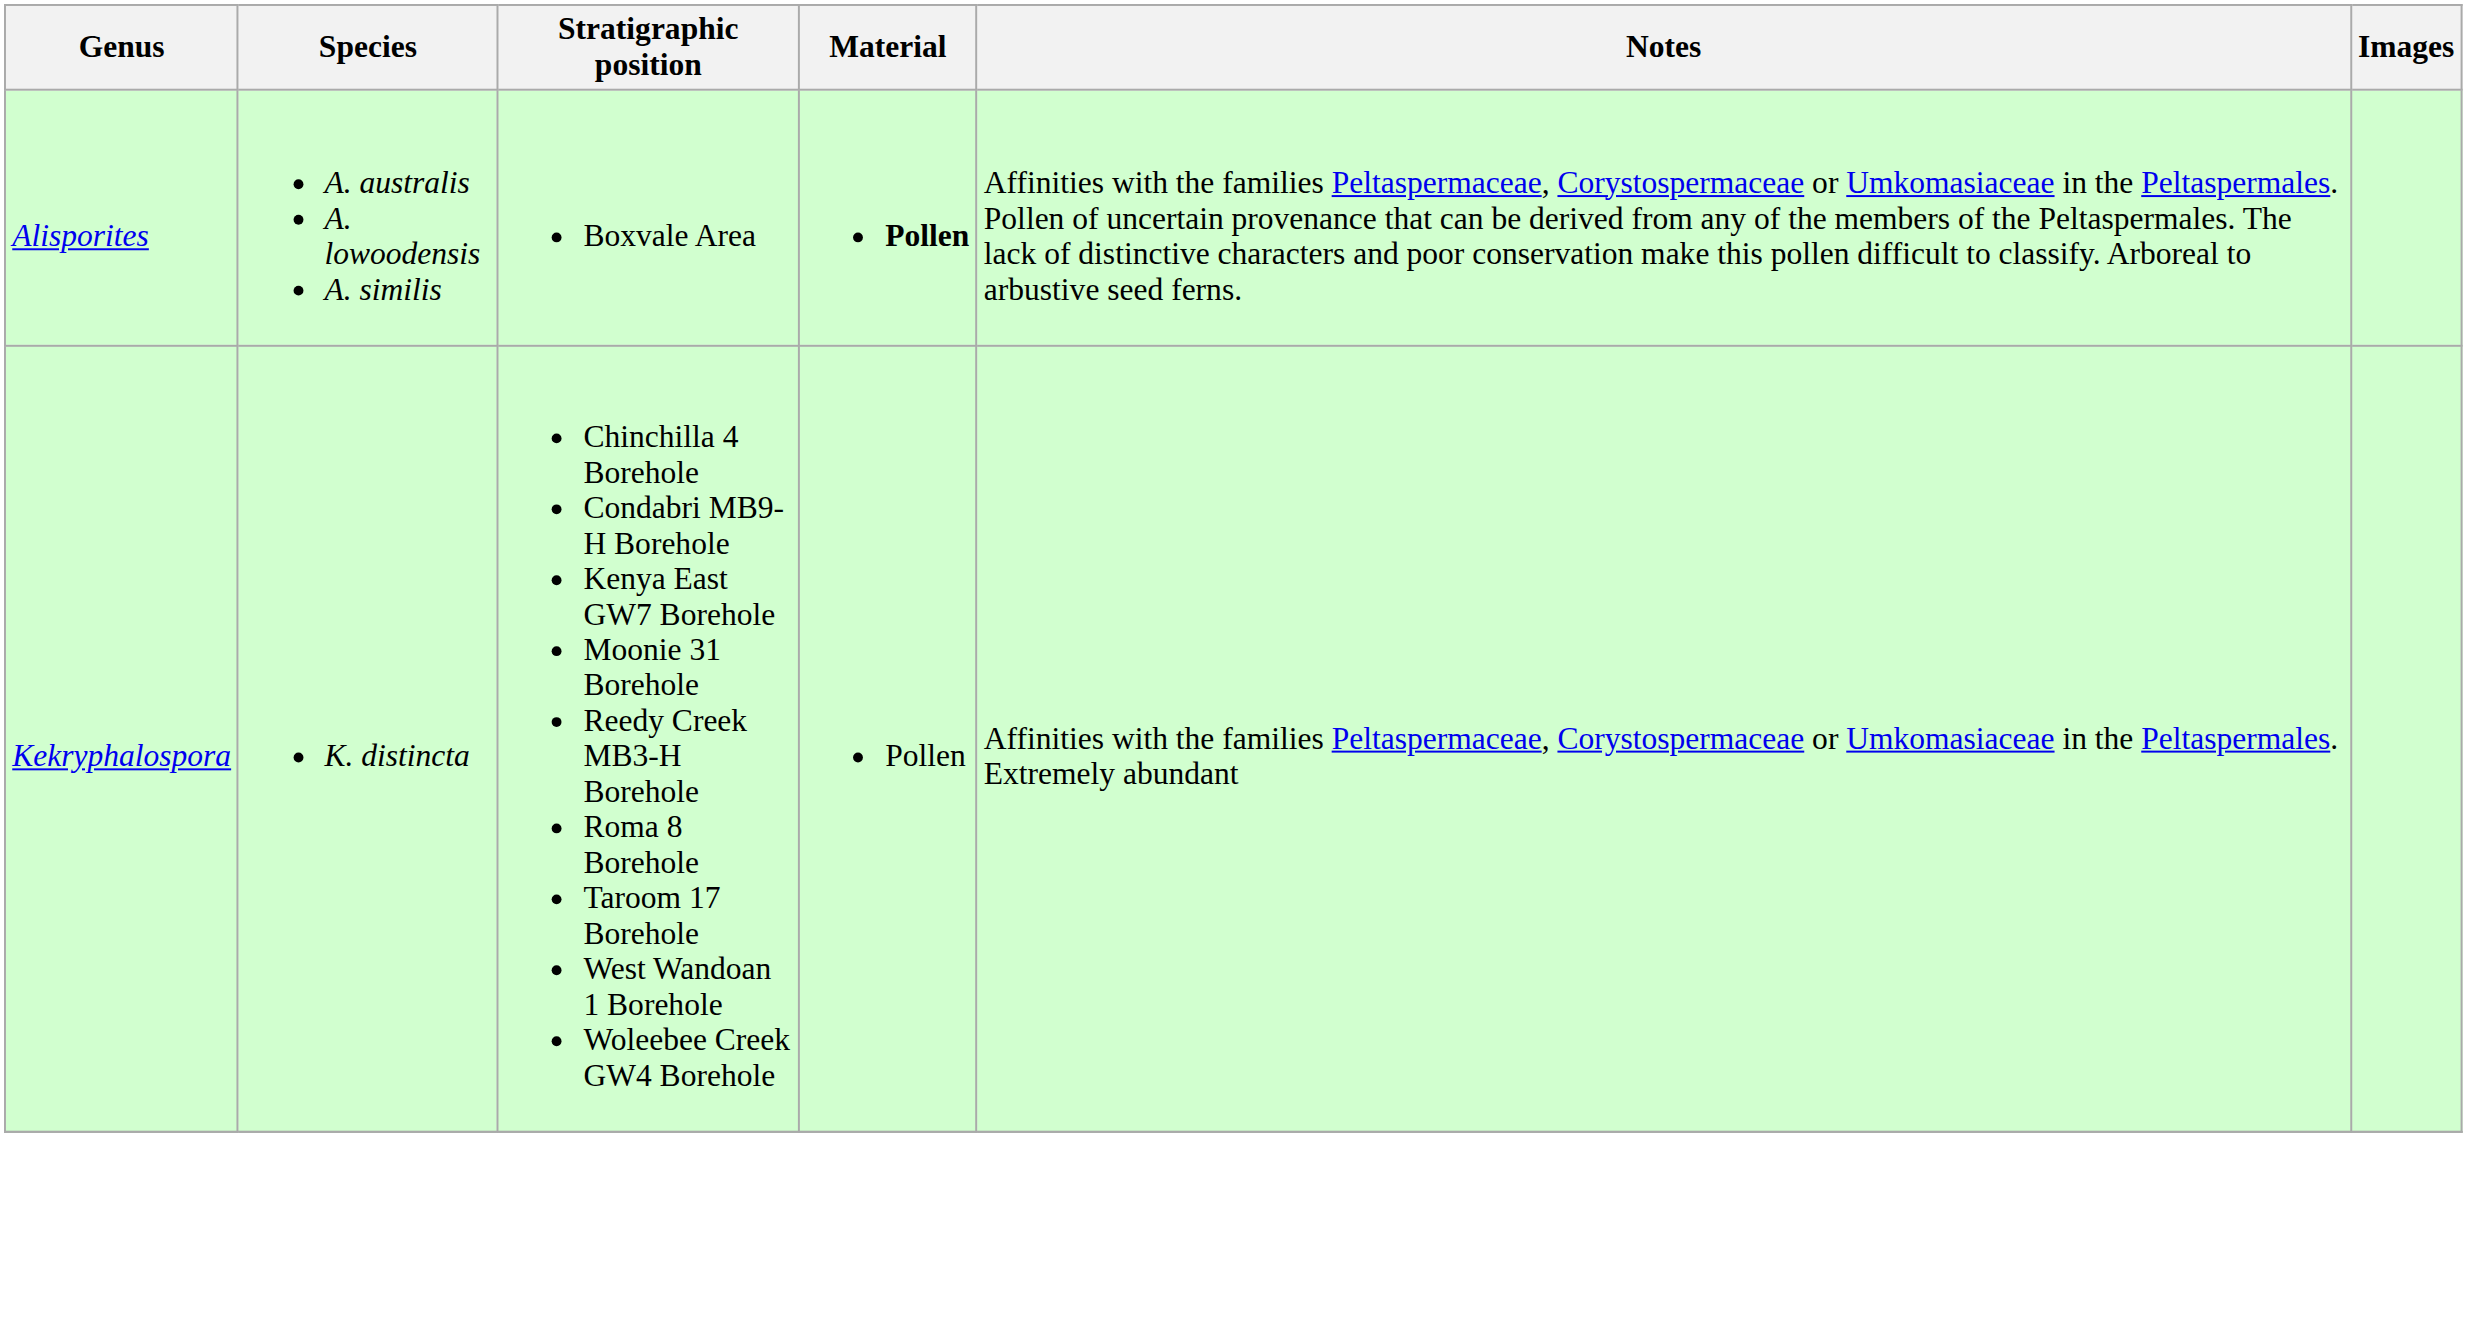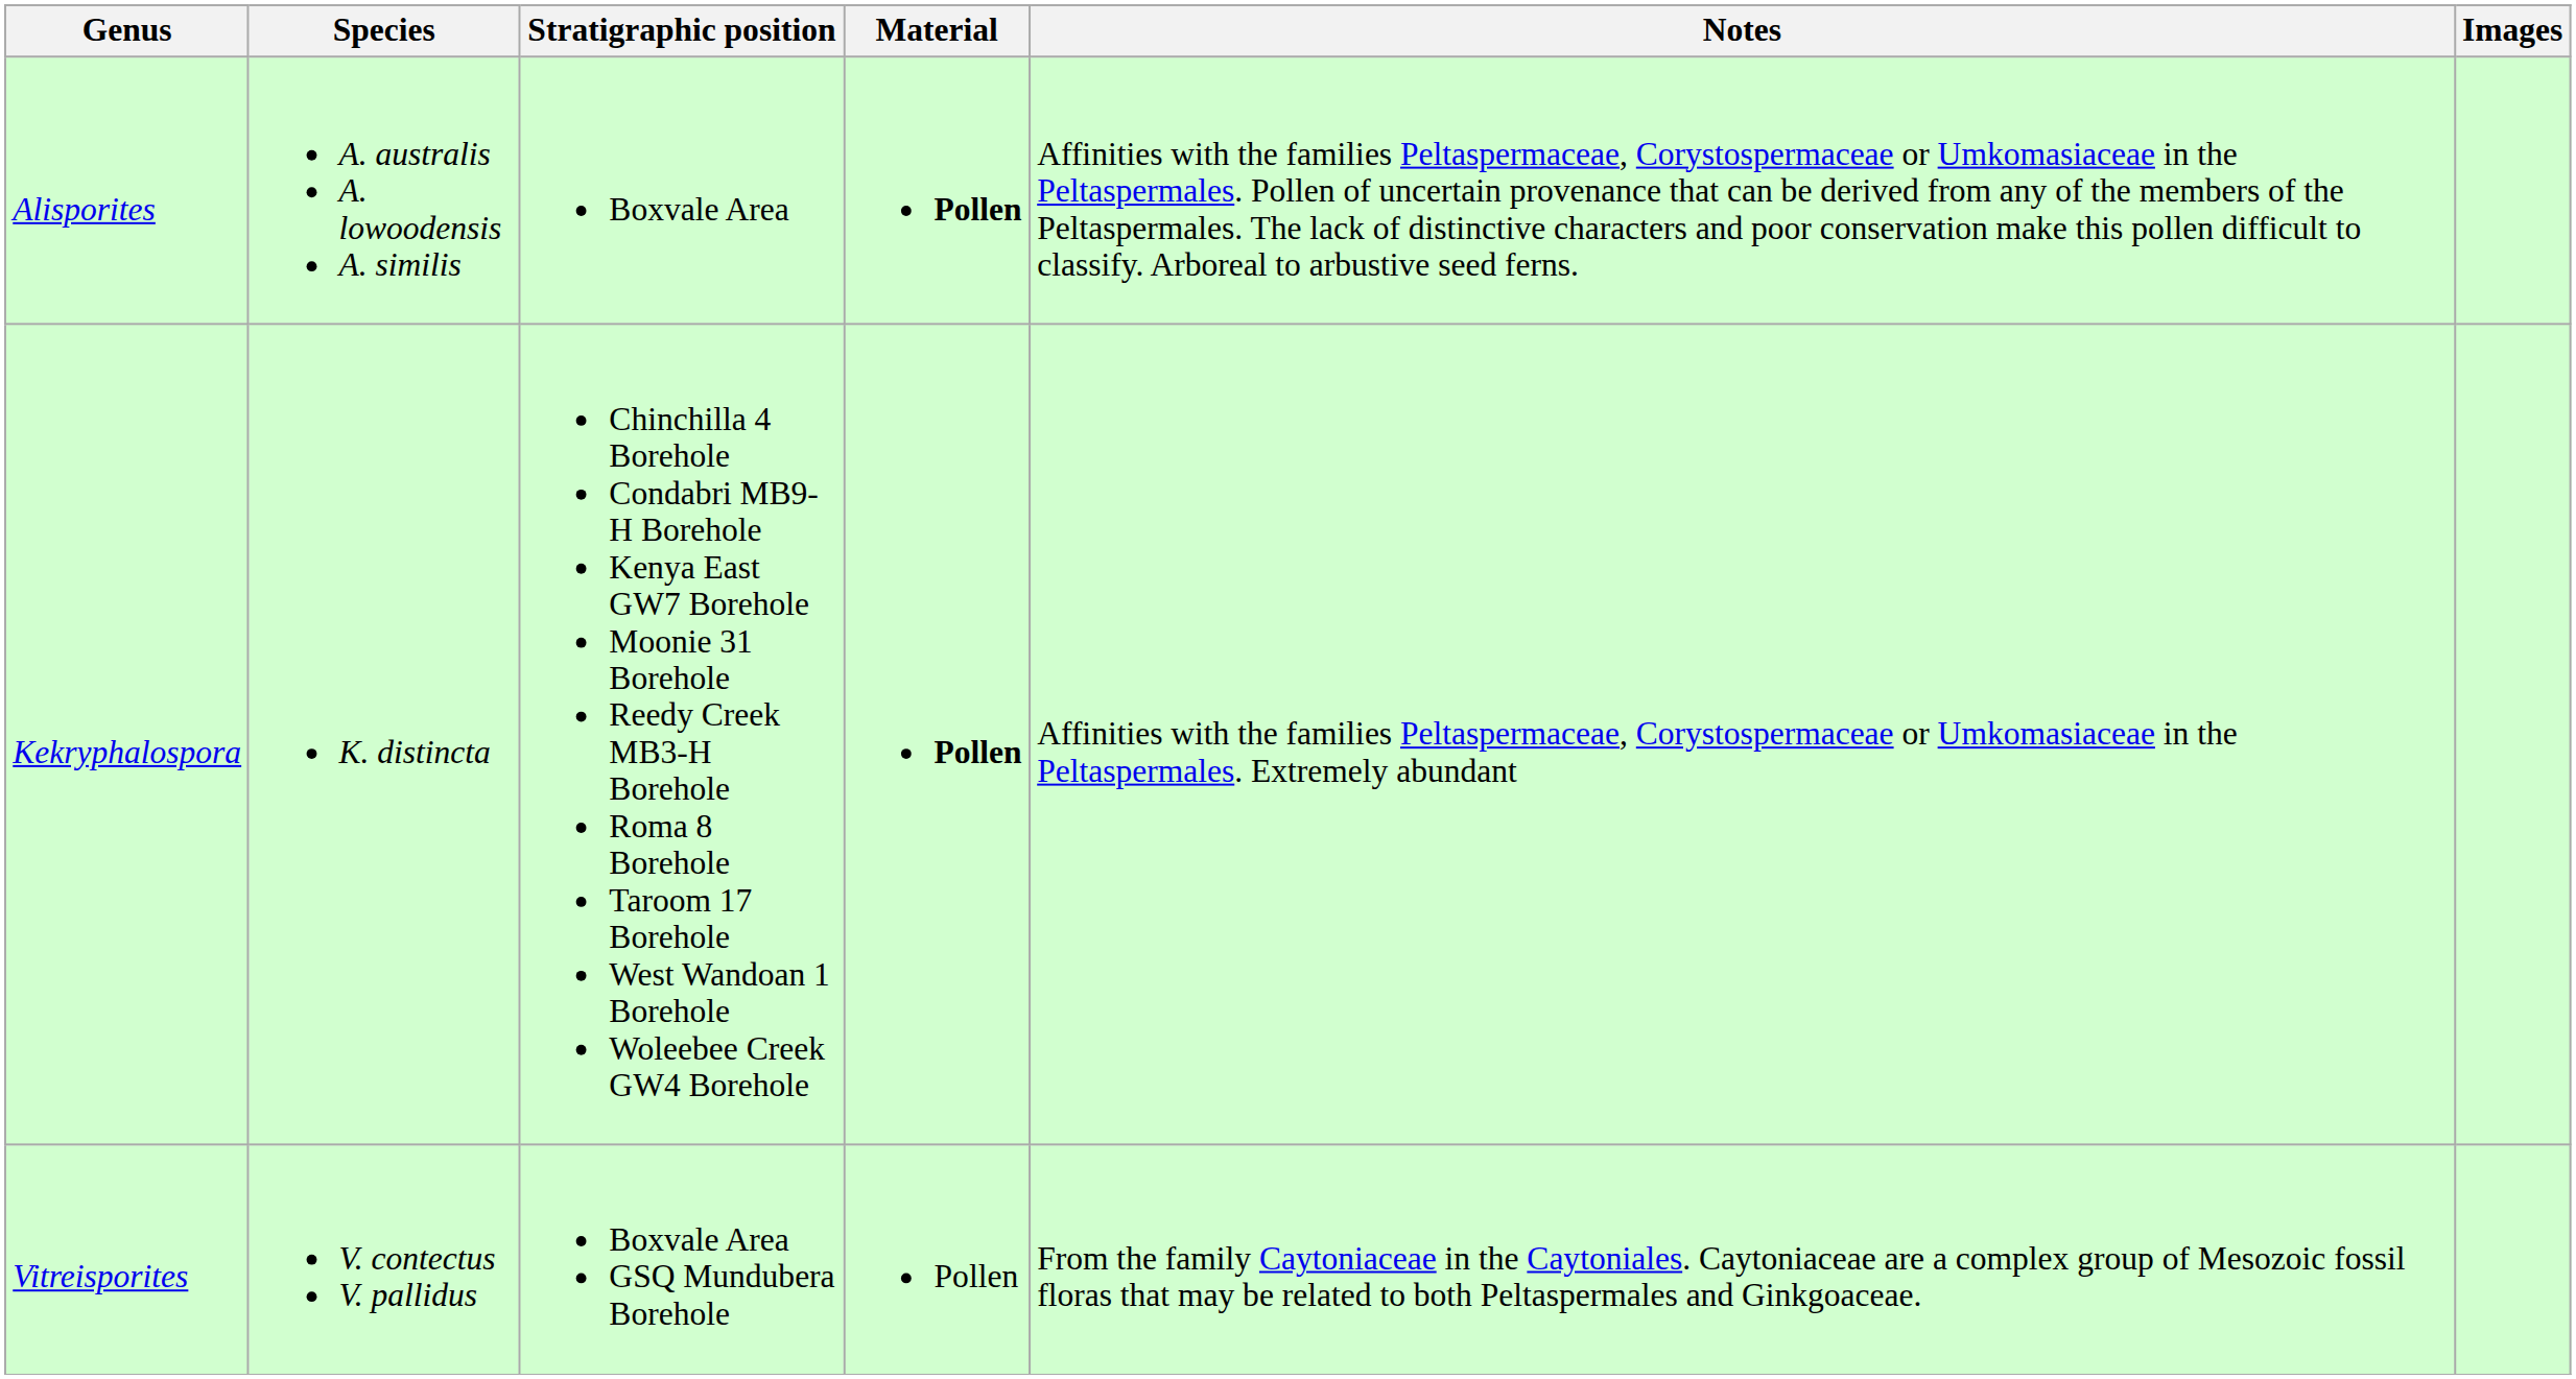Kekryphalospora | Material: normal -> bold
+ row: Vitreisporites | V. contectus V. pallidus | Boxvale Area GSQ Mundubera Borehole | Pollen | From the family Caytoniaceae in the Caytoniales. Caytoniaceae are a complex group of Mesozoic fossil floras that may be related to both Peltaspermales and Ginkgoaceae.
